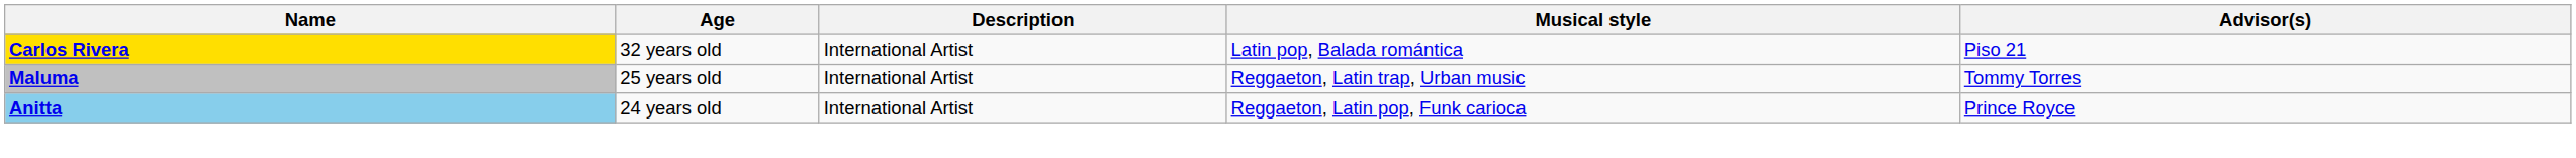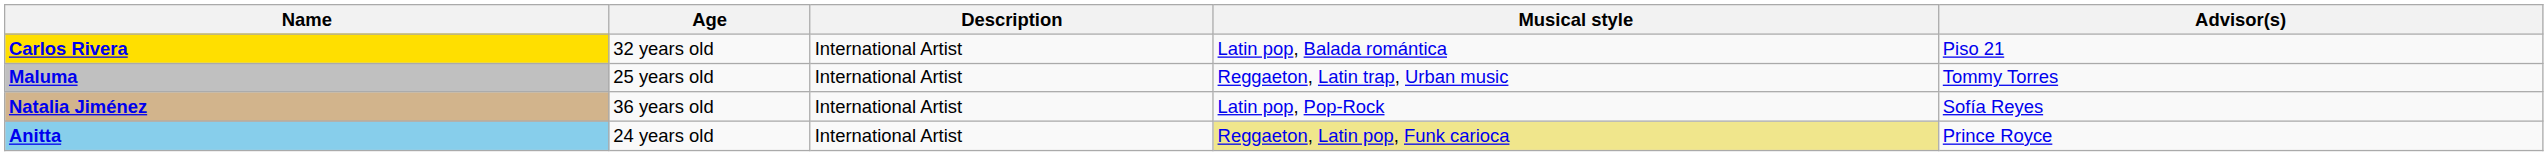+ row: Natalia Jiménez | 36 years old | International Artist | Latin pop, Pop-Rock | Sofía Reyes
Anitta | Musical style: no background -> khaki background
